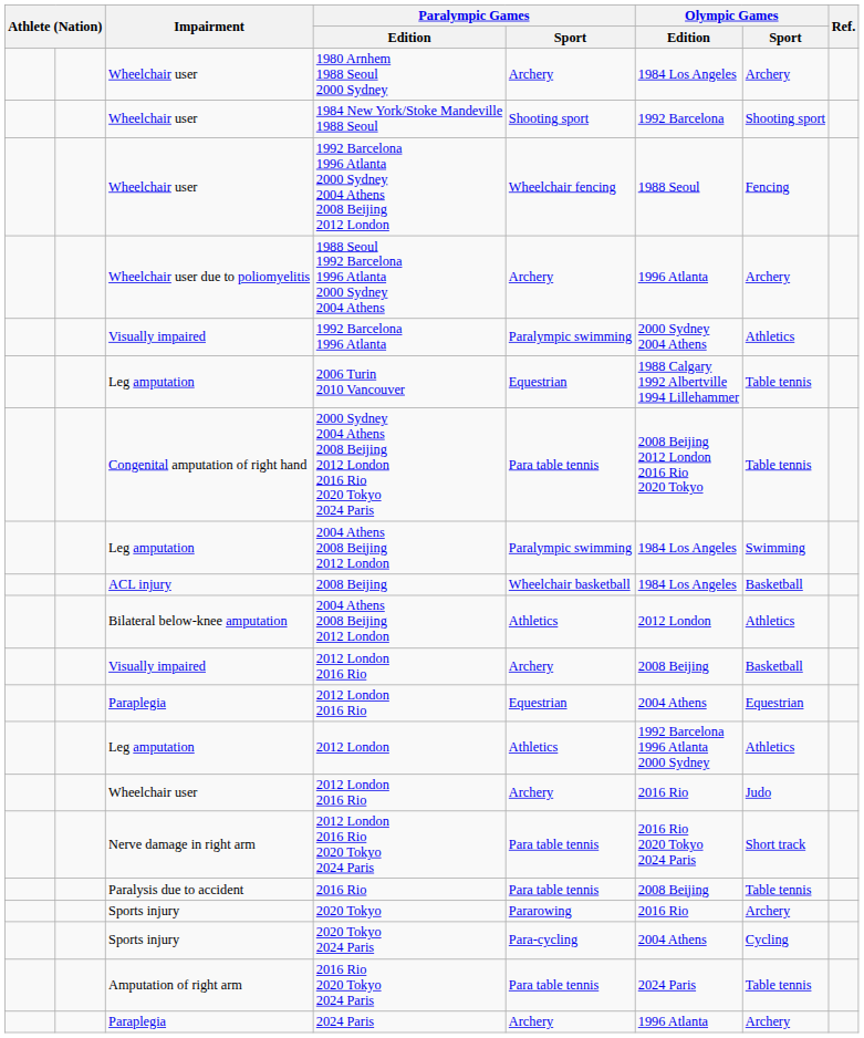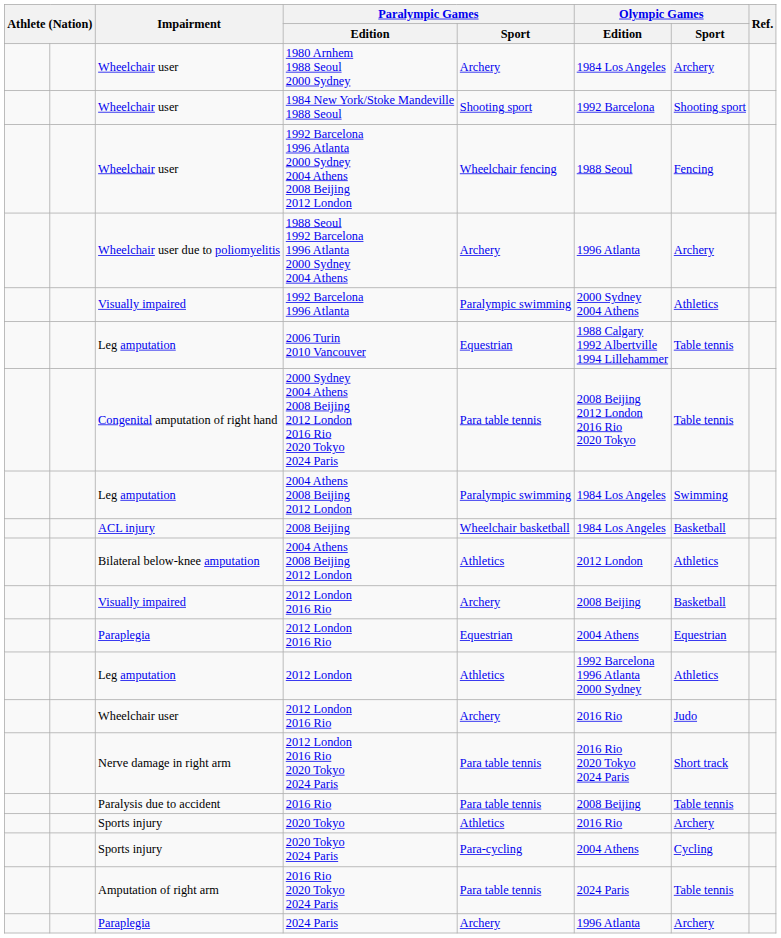2020 Tokyo | Paralympic Games / Sport: Pararowing -> Athletics
